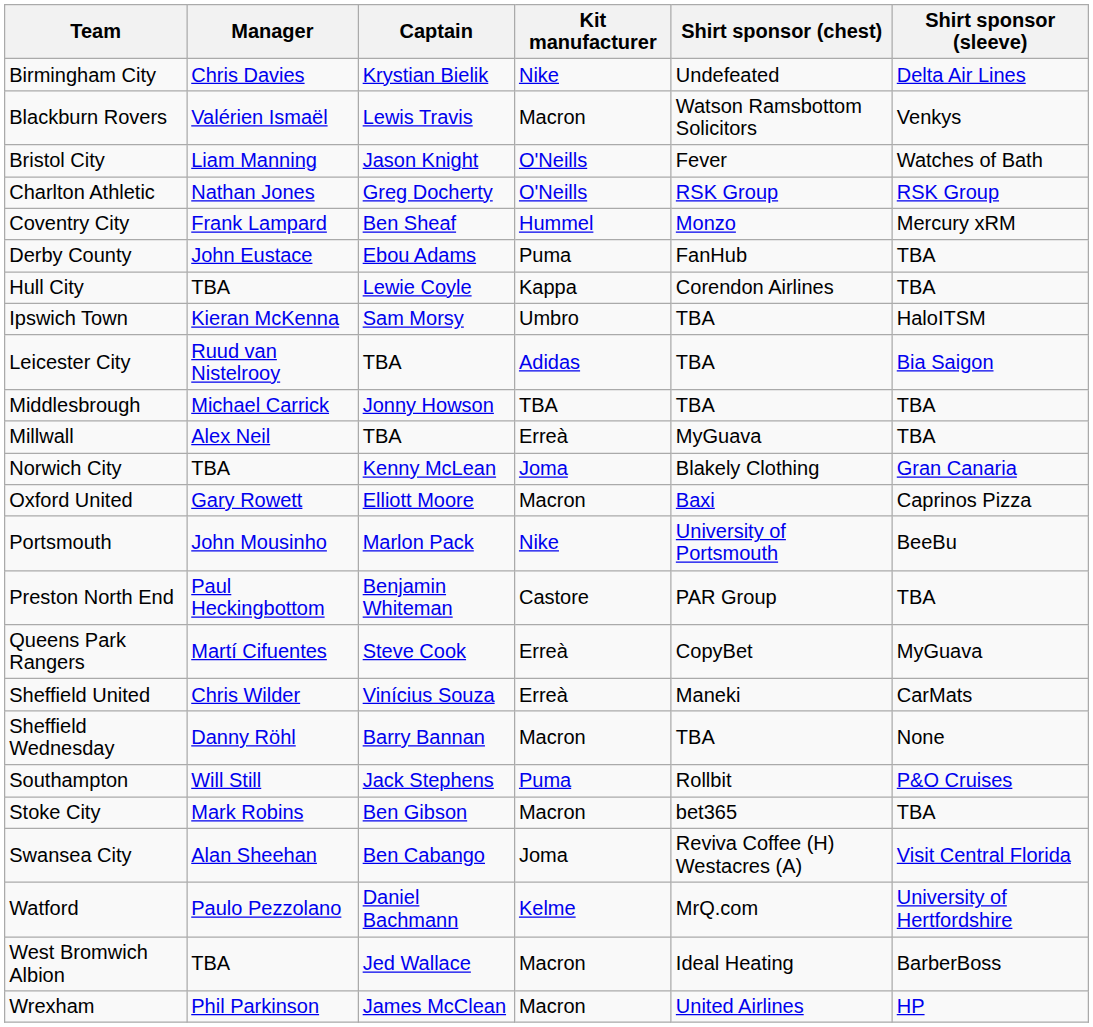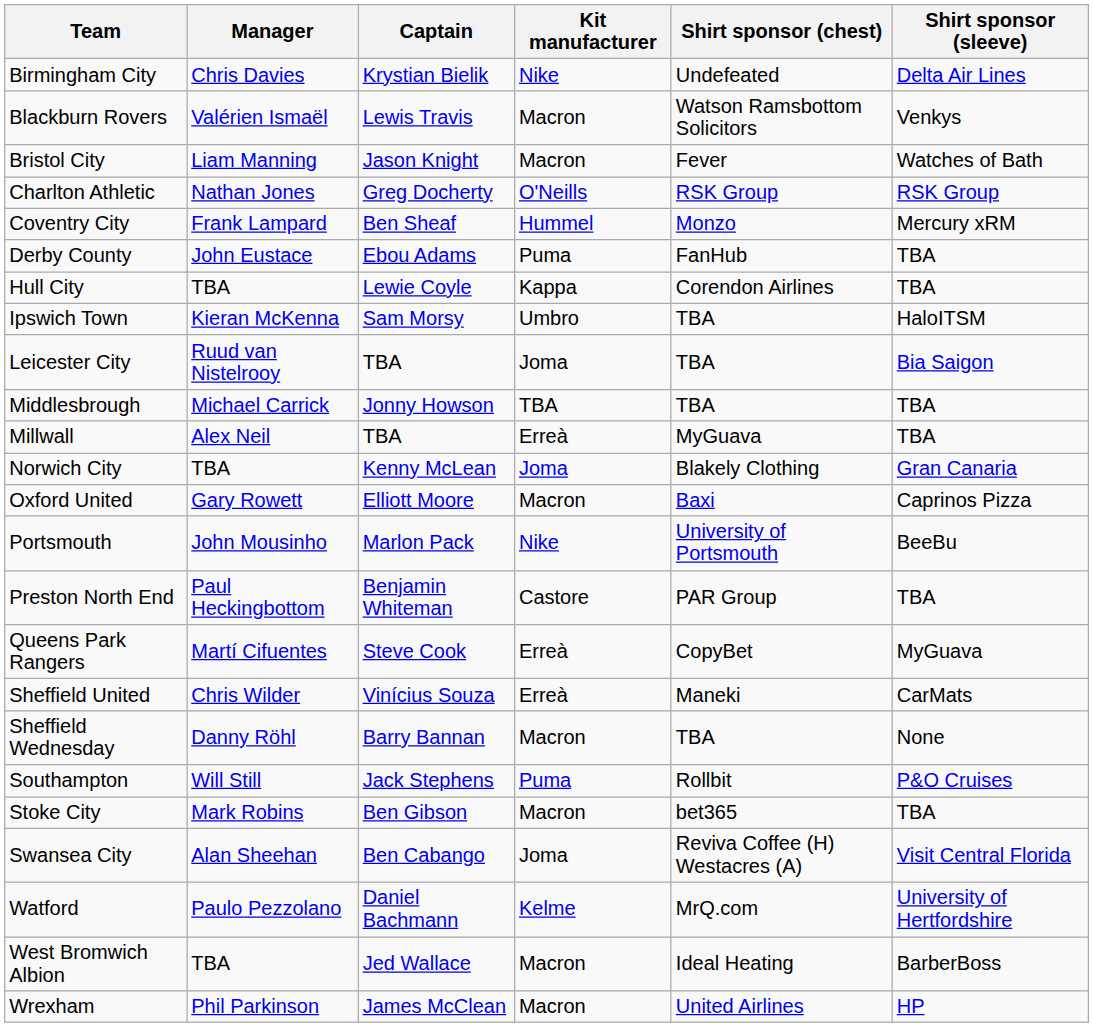Bristol City | Kit manufacturer: O'Neills -> Macron
Leicester City | Kit manufacturer: Adidas -> Joma
